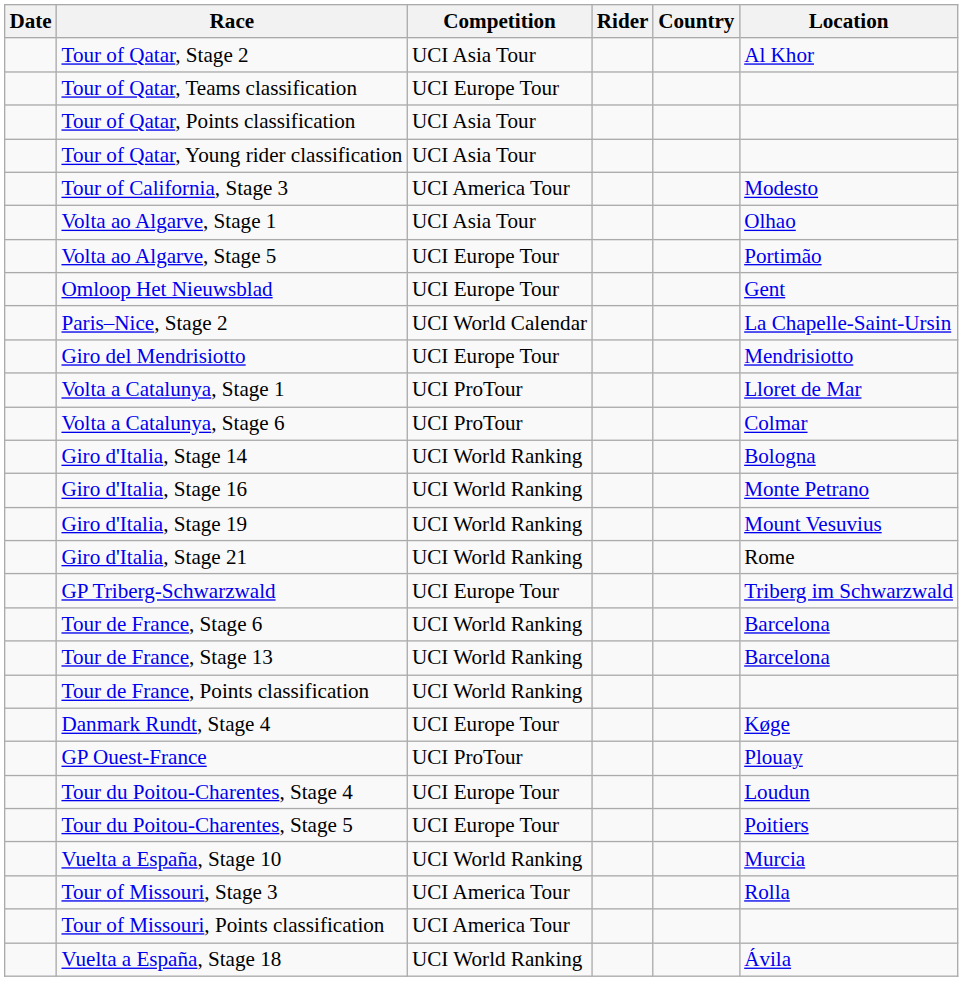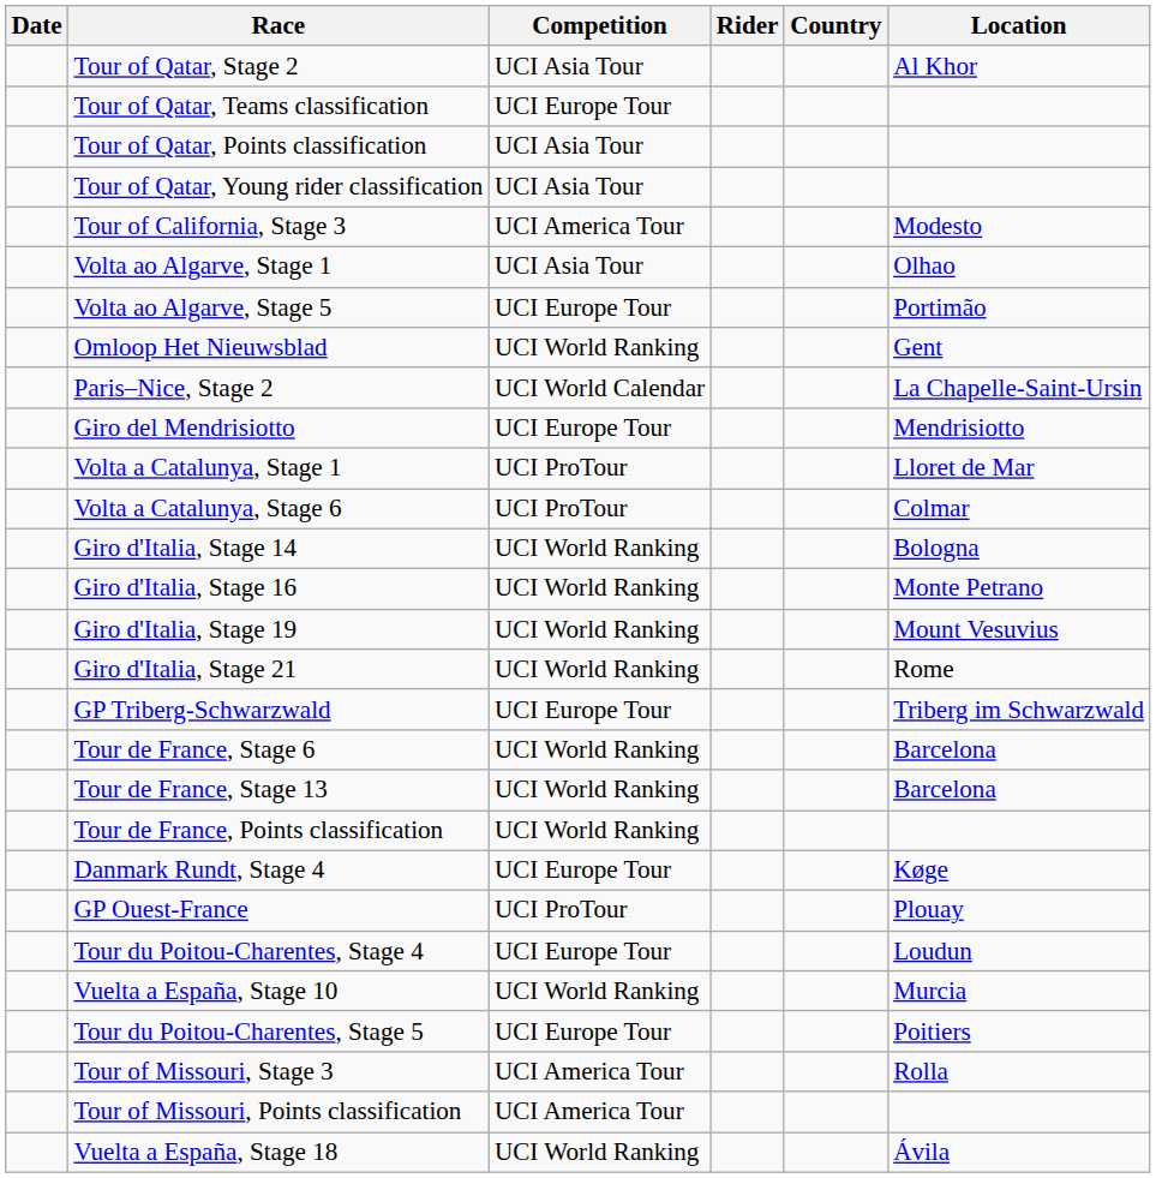Omloop Het Nieuwsblad | Competition: UCI Europe Tour -> UCI World Ranking
rows swapped: Tour du Poitou-Charentes, Stage 5 <-> Vuelta a España, Stage 10
